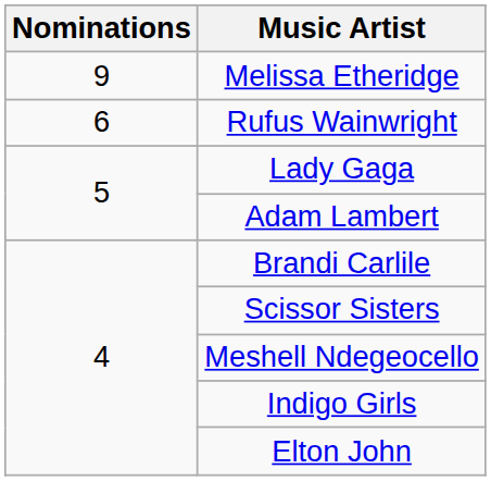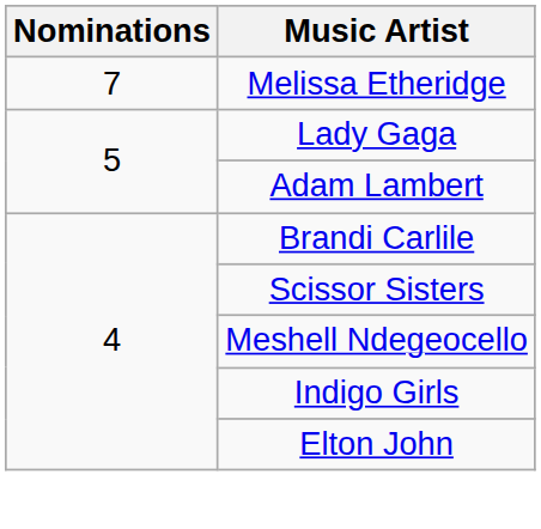Melissa Etheridge | Nominations: 9 -> 7
- row: 6 | Rufus Wainwright
